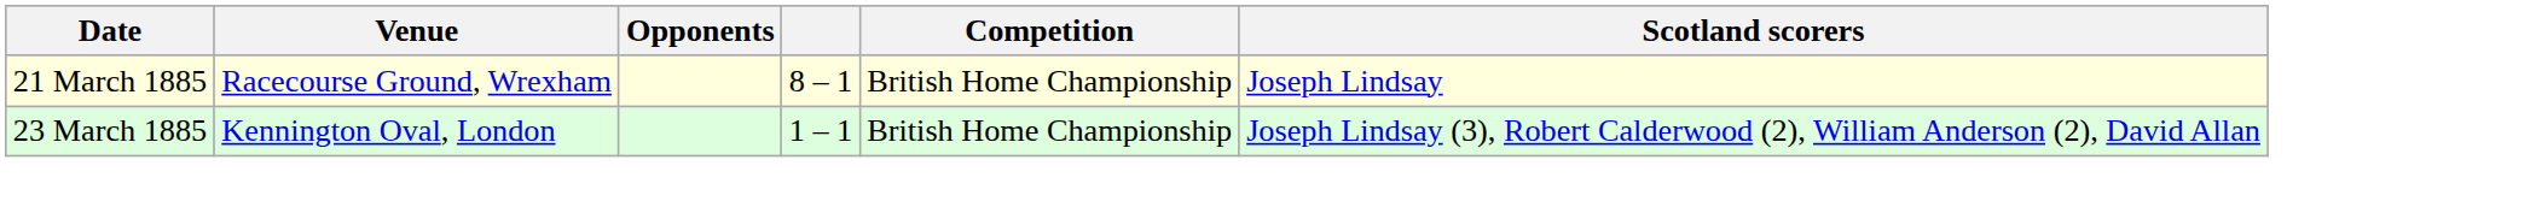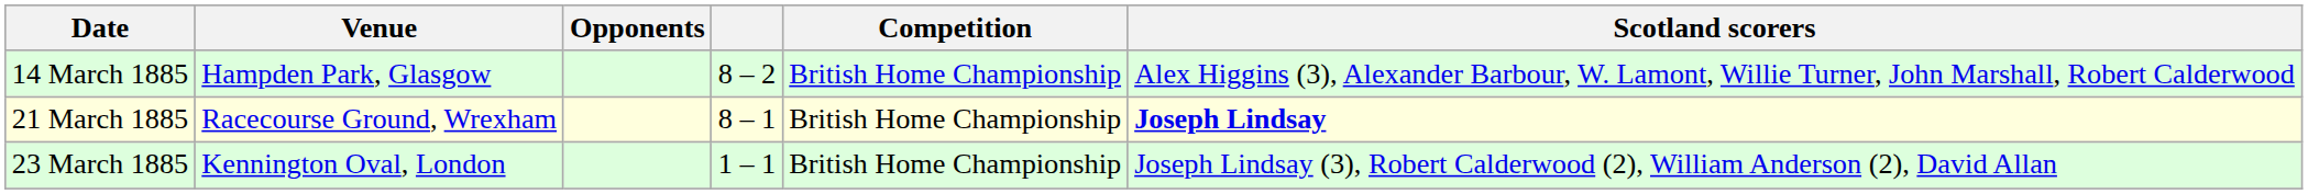+ row: 14 March 1885 | Hampden Park, Glasgow | 8 – 2 | British Home Championship | Alex Higgins (3), Alexander Barbour, W. Lamont, Willie Turner, John Marshall, Robert Calderwood
21 March 1885 | Scotland scorers: normal -> bold
